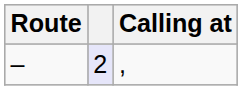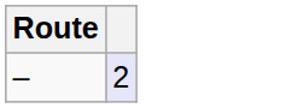- column: Calling at | ,
